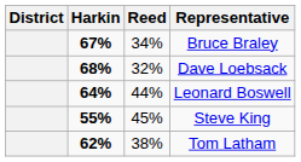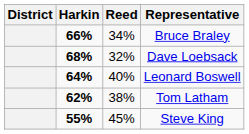Bruce Braley | Harkin: 67% -> 66%
Leonard Boswell | Reed: 44% -> 40%
rows swapped: Tom Latham <-> Steve King
